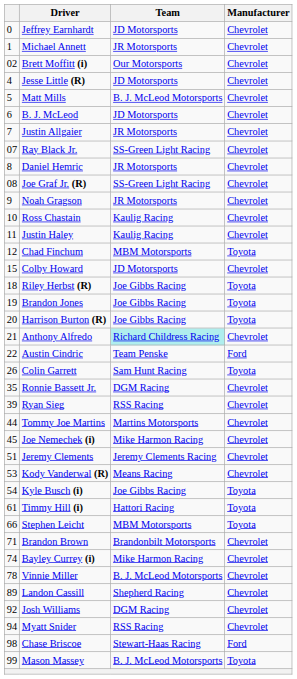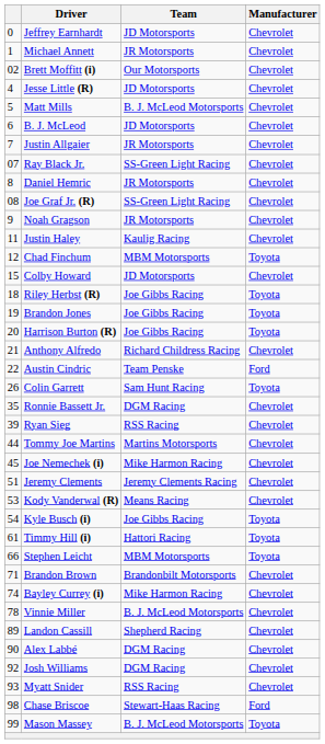- row: 10 | Ross Chastain | Kaulig Racing | Chevrolet
Anthony Alfredo | Team: paleturquoise background -> no background
+ row: 90 | Alex Labbé | DGM Racing | Chevrolet
Myatt Snider | column 1: 94 -> 93
